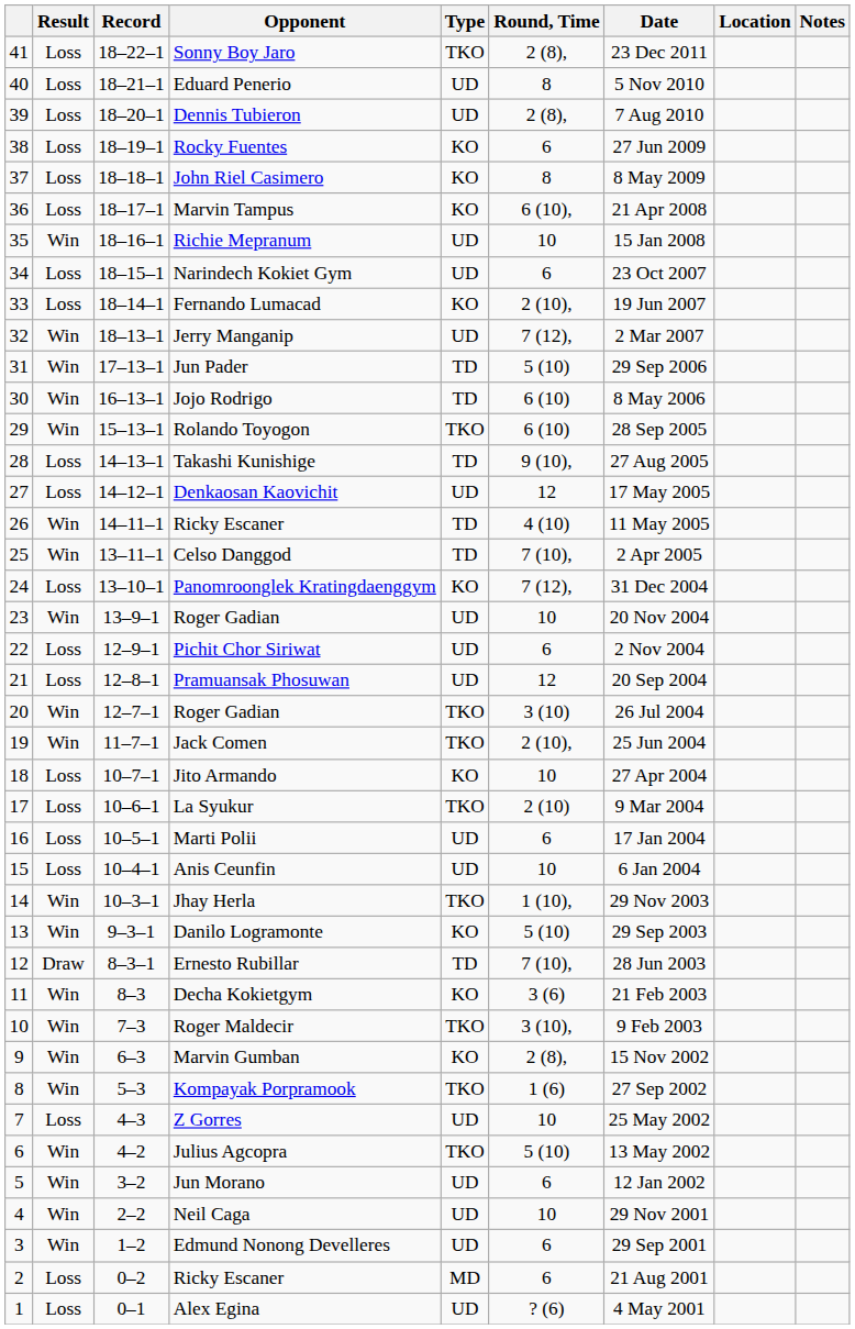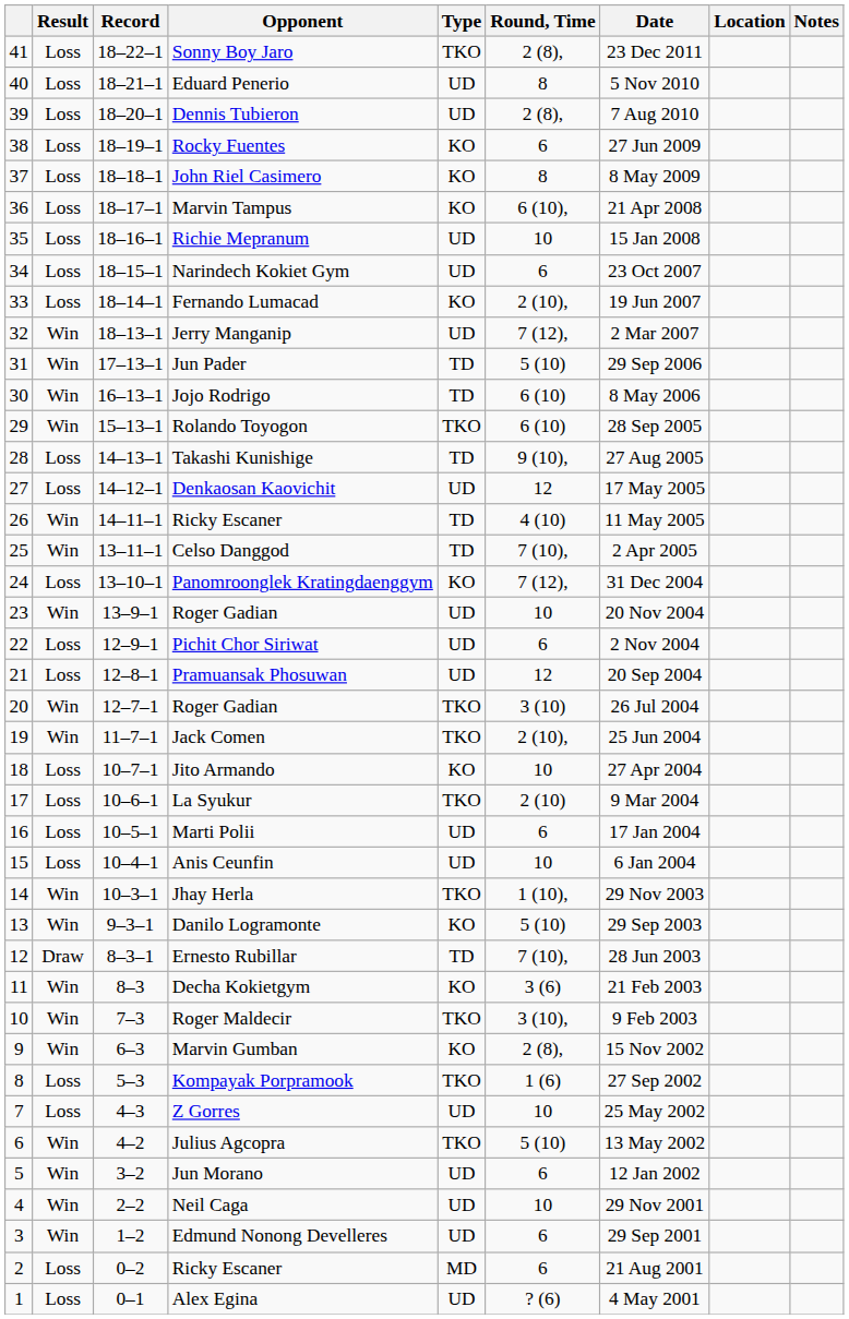Richie Mepranum | Result: Win -> Loss
Kompayak Porpramook | Result: Win -> Loss
